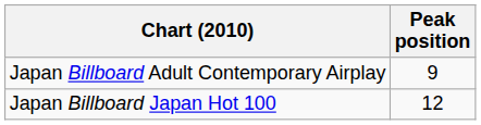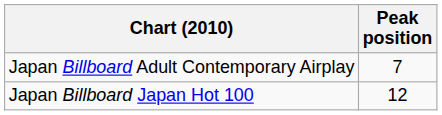Japan Billboard Adult Contemporary Airplay | Peak position: 9 -> 7
